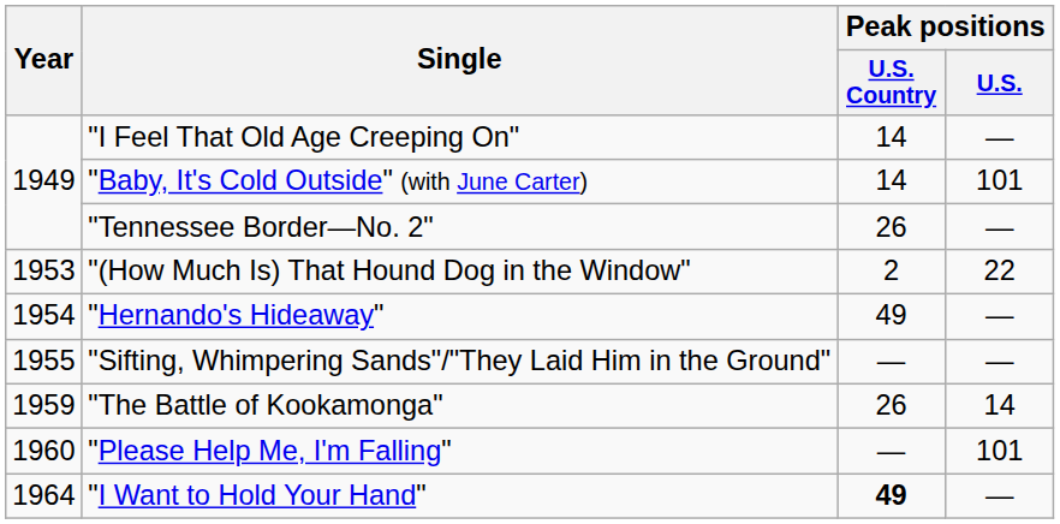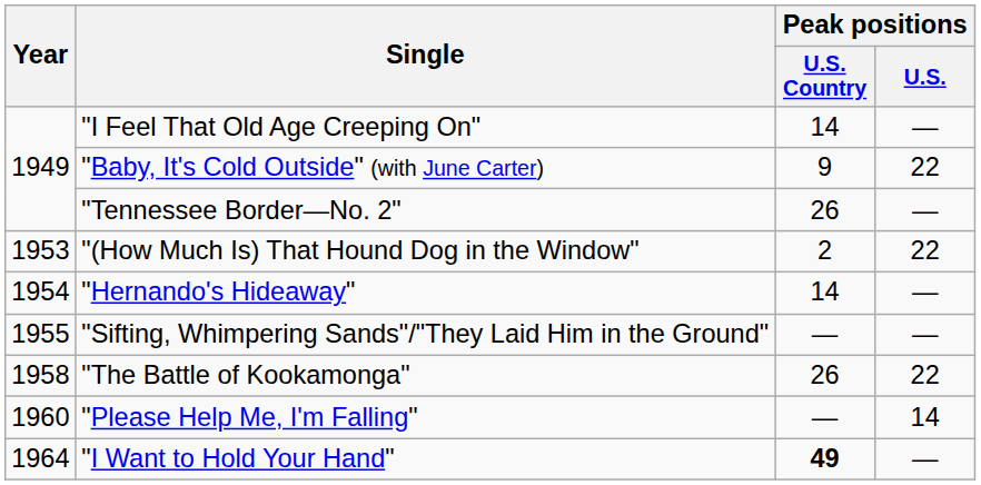"Baby, It's Cold Outside" (with June Carter) | Peak positions / U.S. Country: 14 -> 9
"Baby, It's Cold Outside" (with June Carter) | Peak positions / U.S.: 101 -> 22
"Hernando's Hideaway" | Peak positions / U.S. Country: 49 -> 14
"The Battle of Kookamonga" | Year: 1959 -> 1958
"The Battle of Kookamonga" | Peak positions / U.S.: 14 -> 22
"Please Help Me, I'm Falling" | Peak positions / U.S.: 101 -> 14
